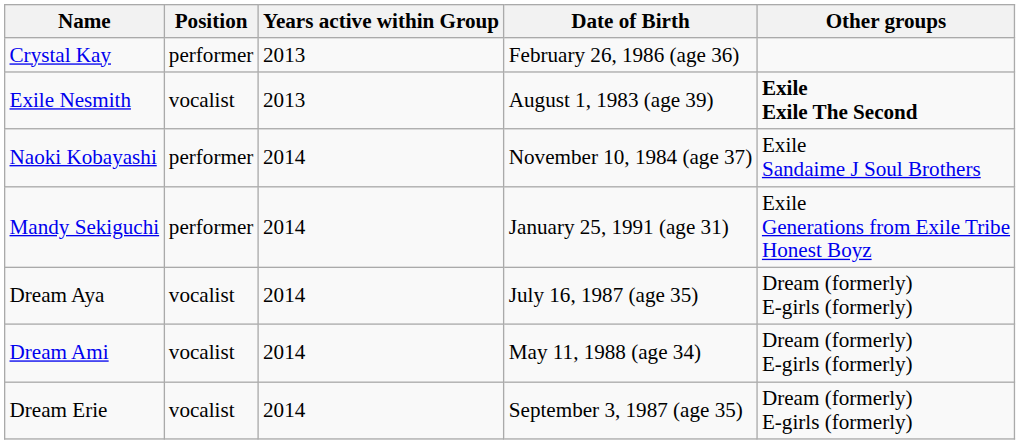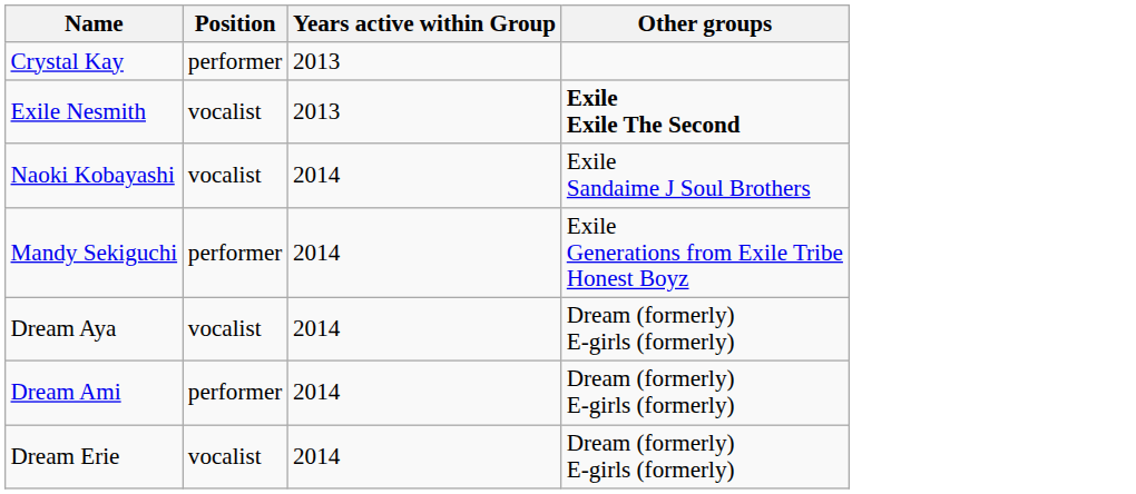- column: Date of Birth | February 26, 1986 (age 36) | August 1, 1983 (age 39) | November 10, 1984 (age 37) | January 25, 1991 (age 31) | July 16, 1987 (age 35) | May 11, 1988 (age 34) | September 3, 1987 (age 35)
Naoki Kobayashi | Position: performer -> vocalist
Dream Ami | Position: vocalist -> performer
